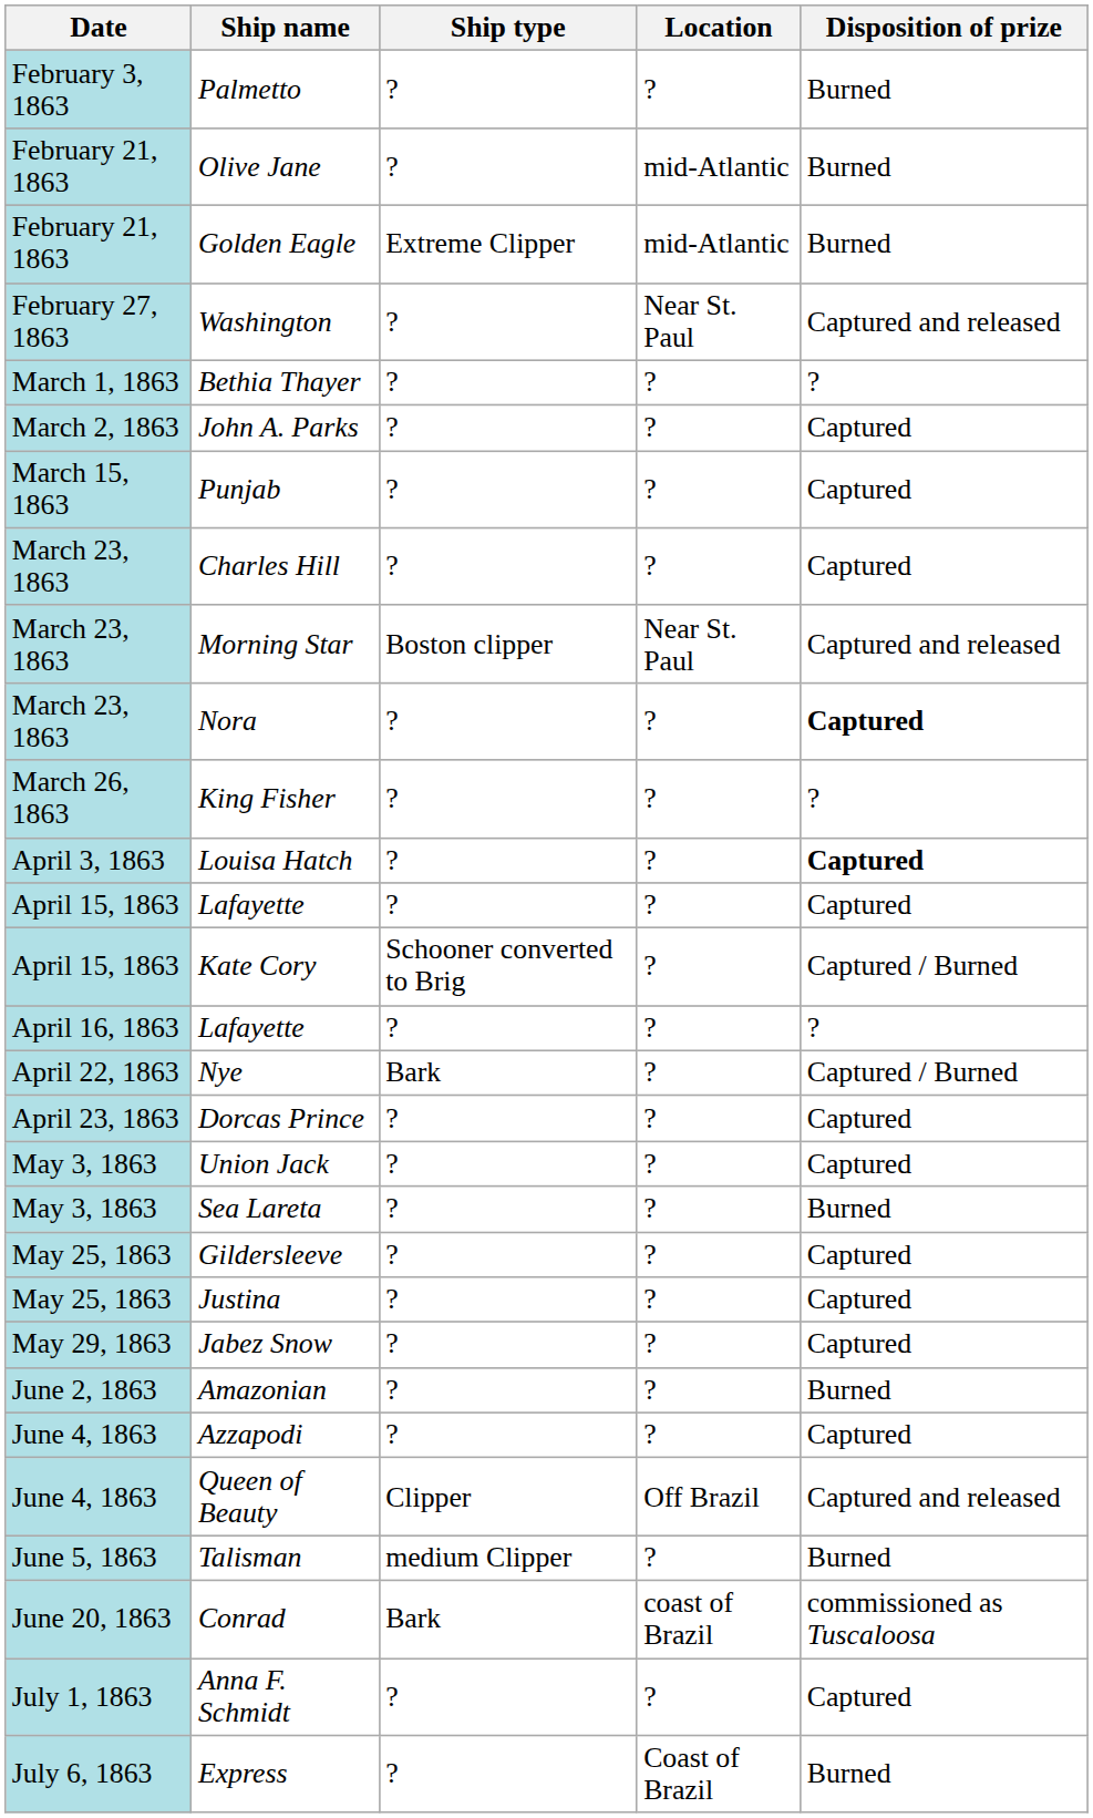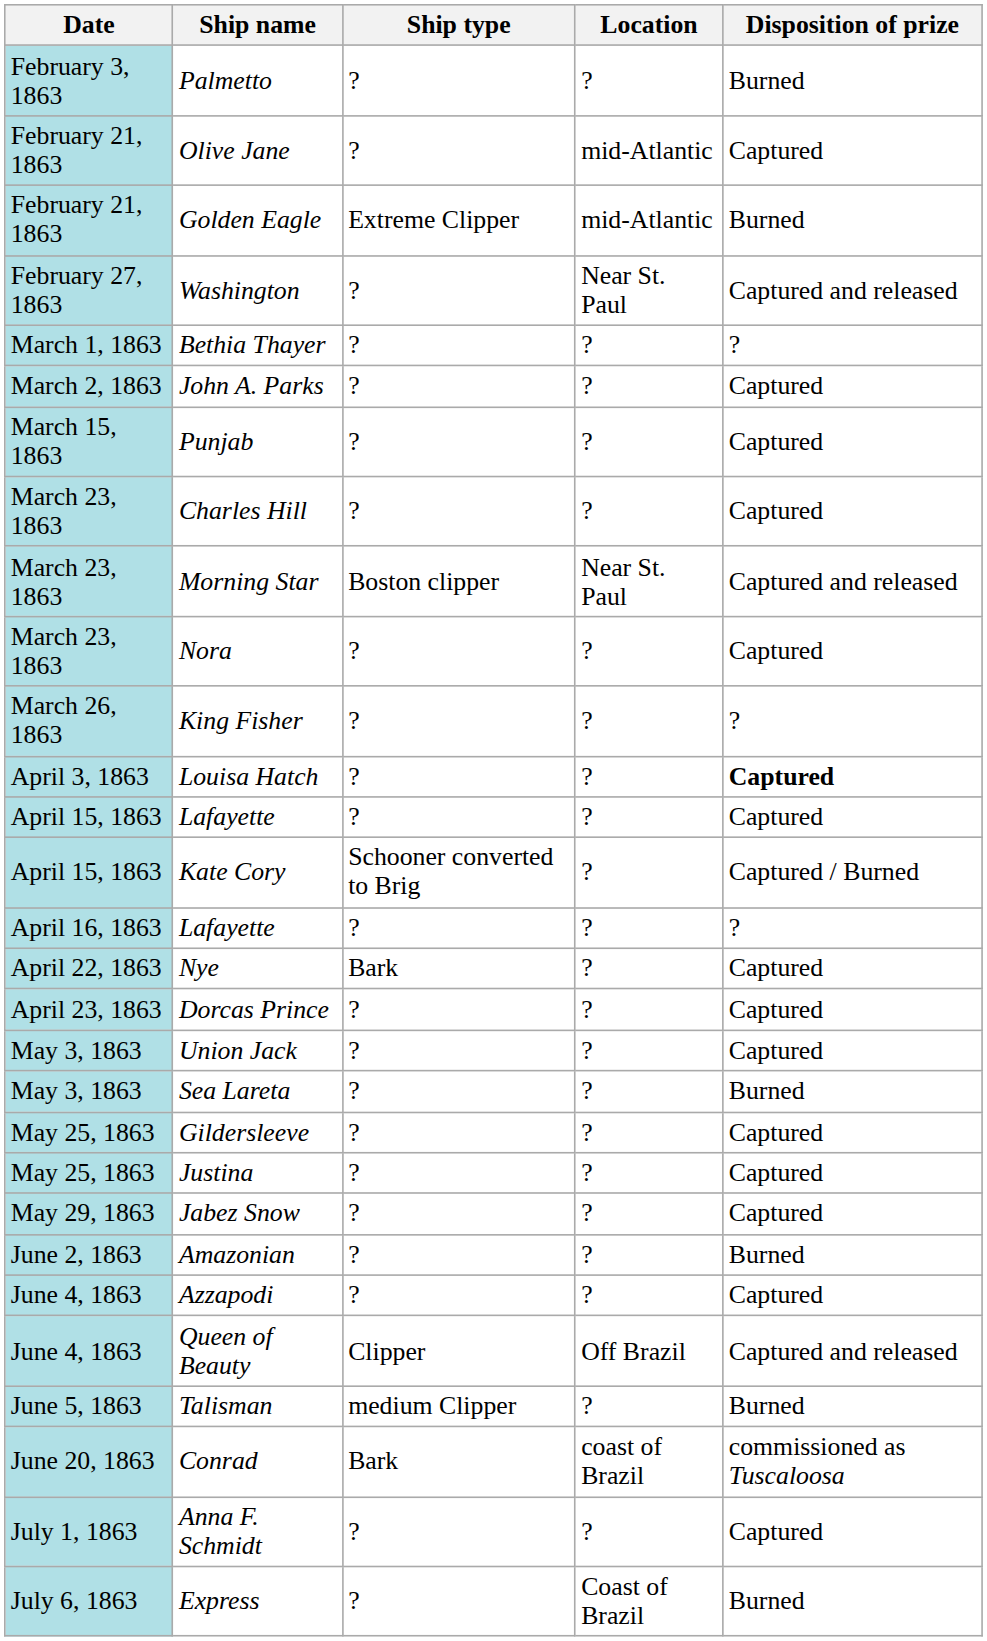Olive Jane | Disposition of prize: Burned -> Captured
Nora | Disposition of prize: bold -> normal
Nye | Disposition of prize: Captured / Burned -> Captured
